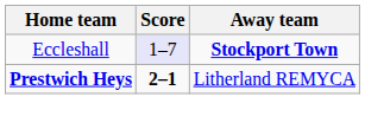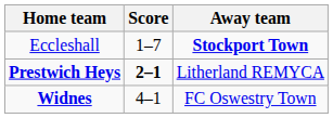Eccleshall | Score: lavender background -> no background
+ row: Widnes | 4–1 | FC Oswestry Town
